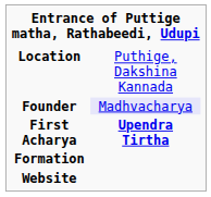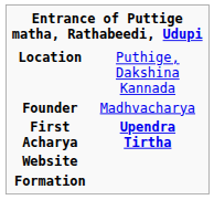Founder | column 2: lavender background -> no background
rows swapped: Formation <-> Website
